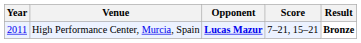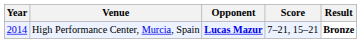High Performance Center, Murcia, Spain | Year: 2011 -> 2014
